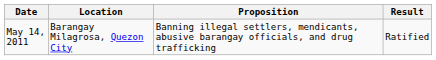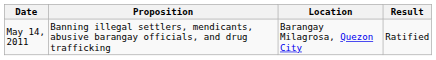columns swapped: Location <-> Proposition
